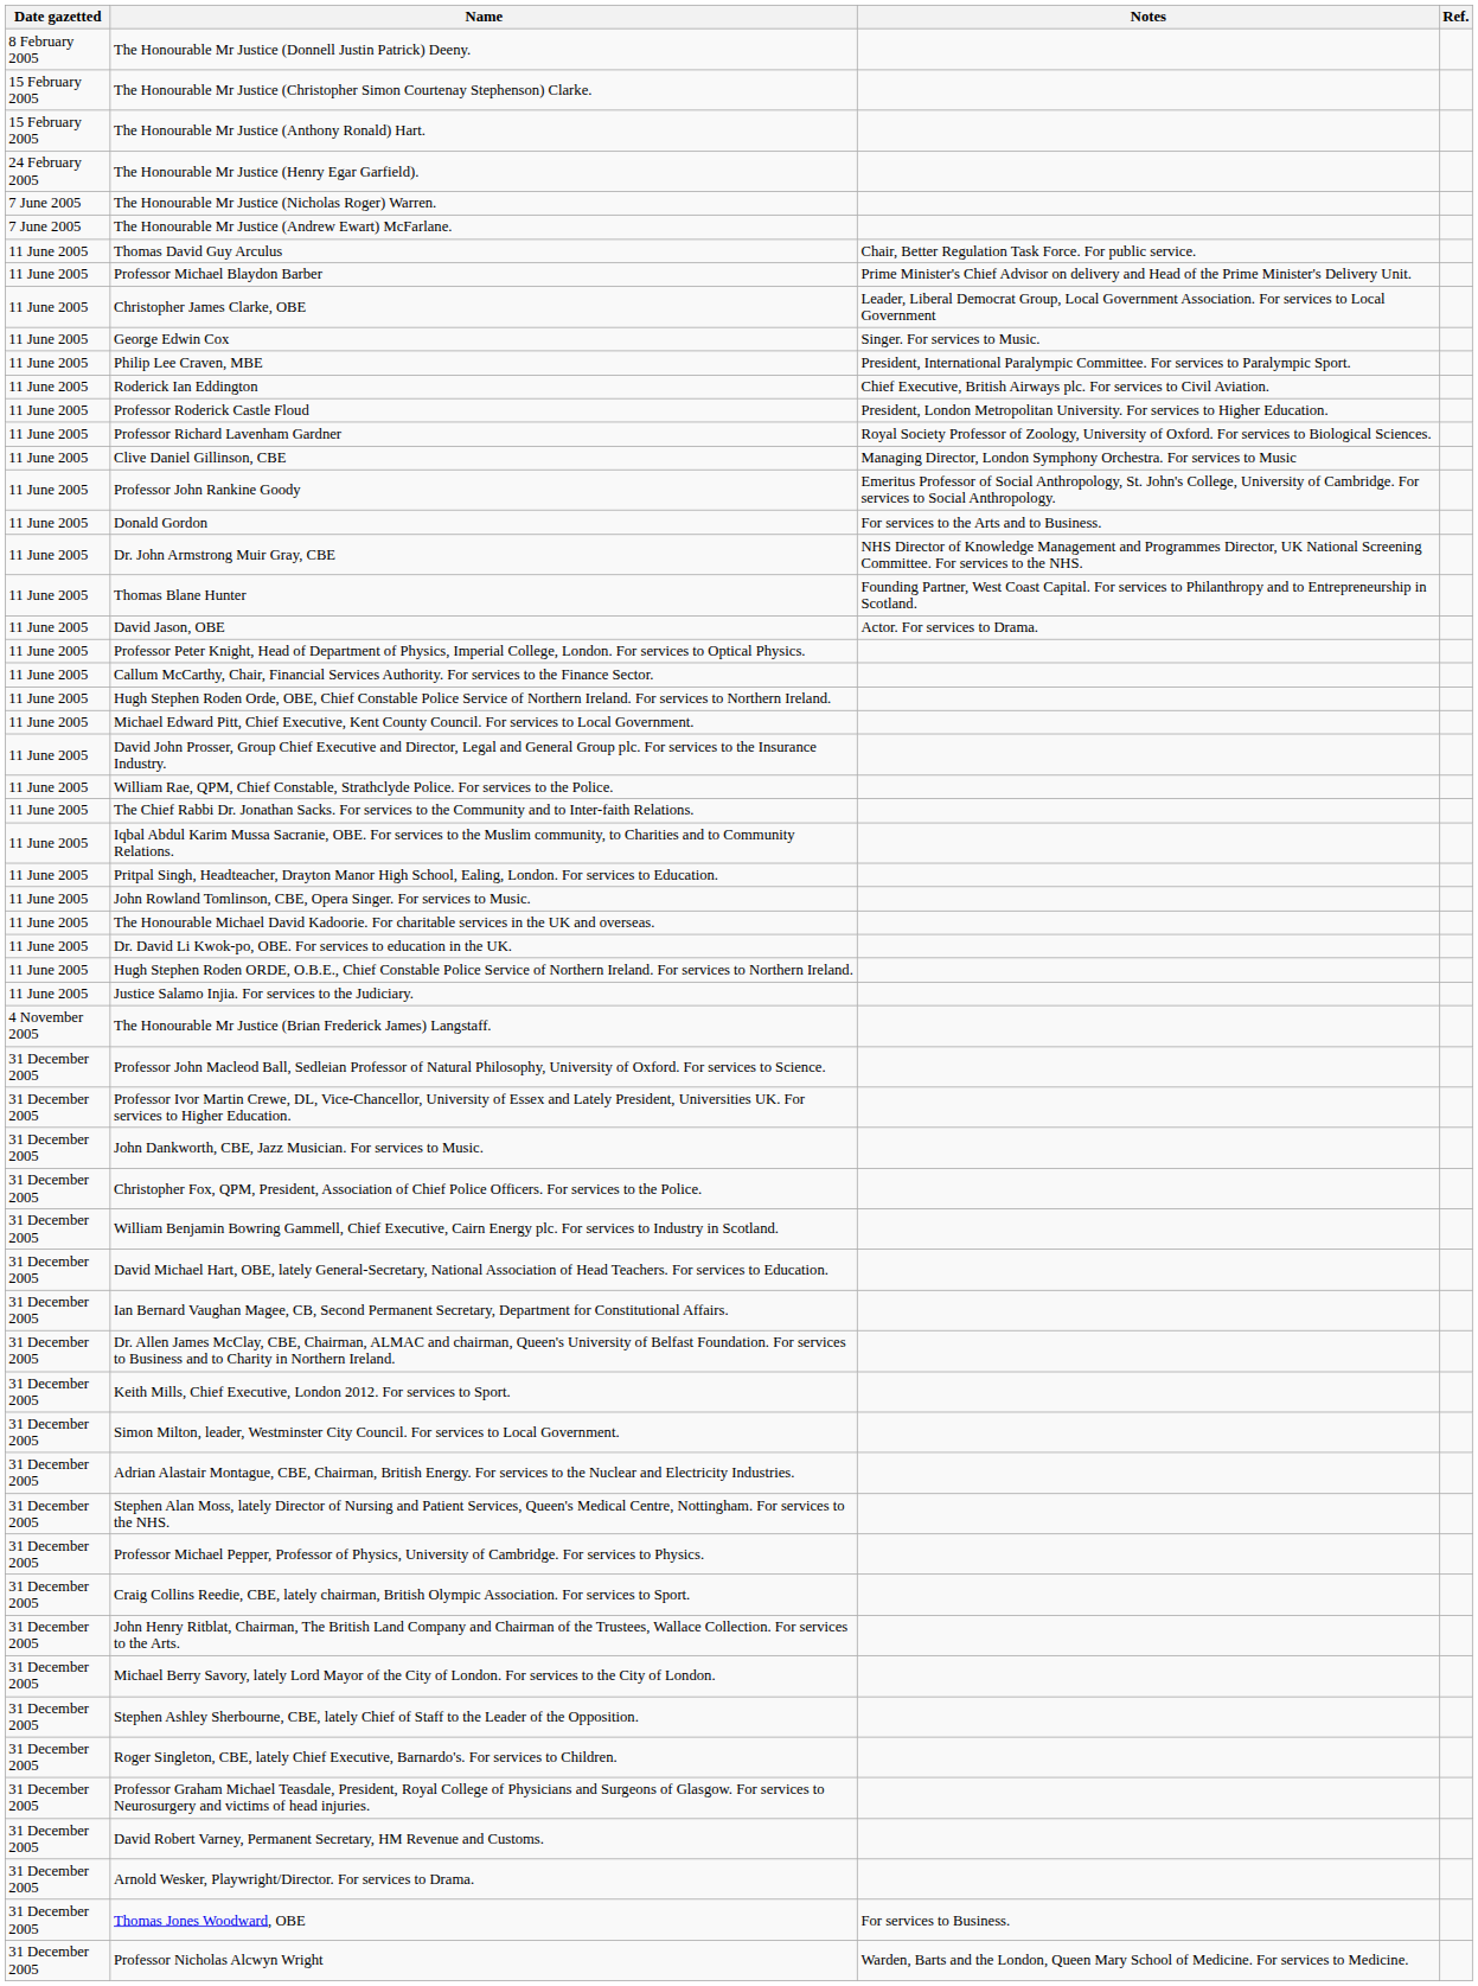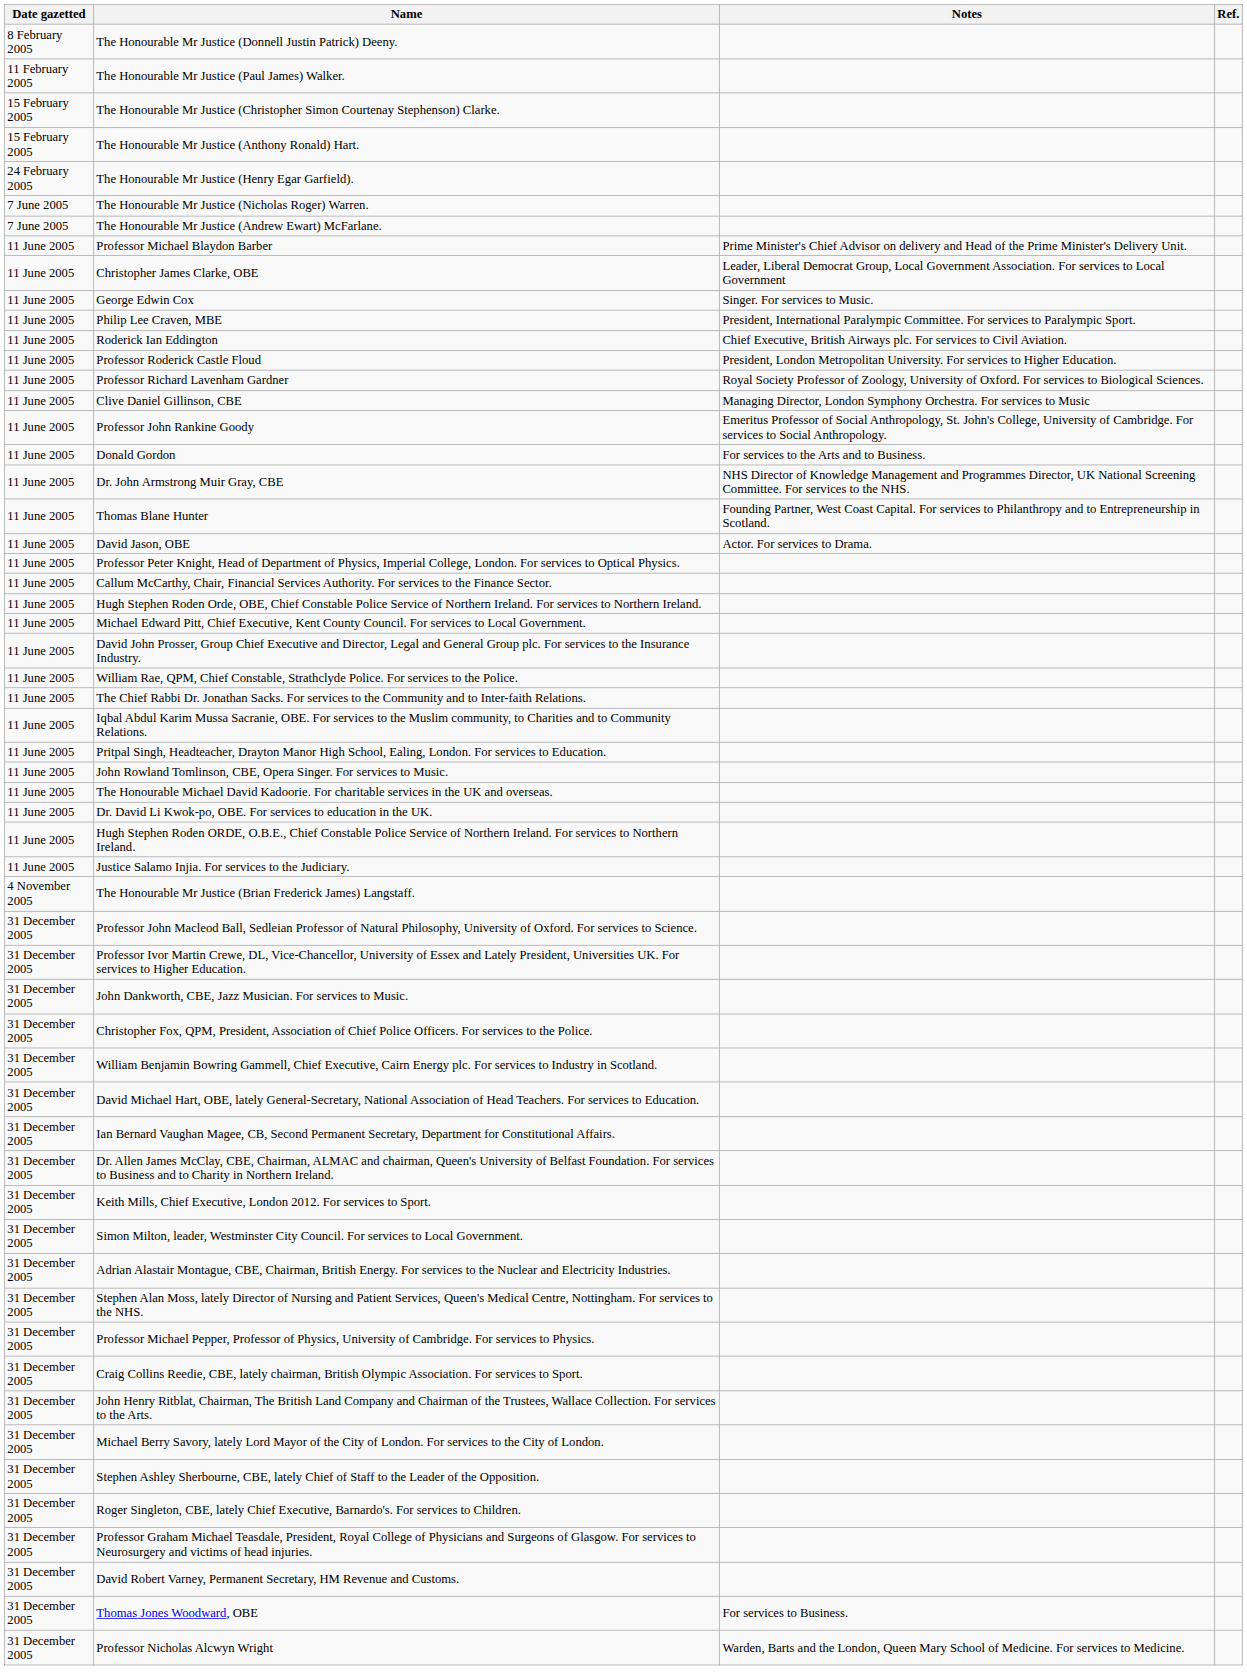+ row: 11 February 2005 | The Honourable Mr Justice (Paul James) Walker.
- row: 11 June 2005 | Thomas David Guy Arculus | Chair, Better Regulation Task Force. For public service.
- row: 31 December 2005 | Arnold Wesker, Playwright/Director. For services to Drama.
